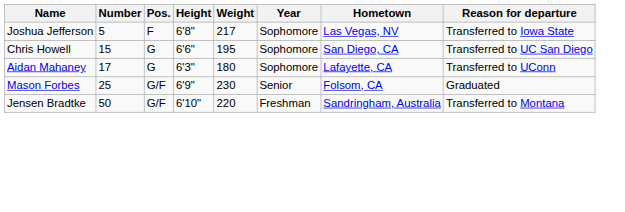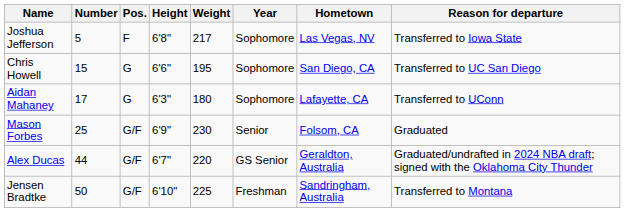+ row: Alex Ducas | 44 | G/F | 6'7" | 220 | GS Senior | Geraldton, Australia | Graduated/undrafted in 2024 NBA draft; signed with the Oklahoma City Thunder
Jensen Bradtke | Weight: 220 -> 225
